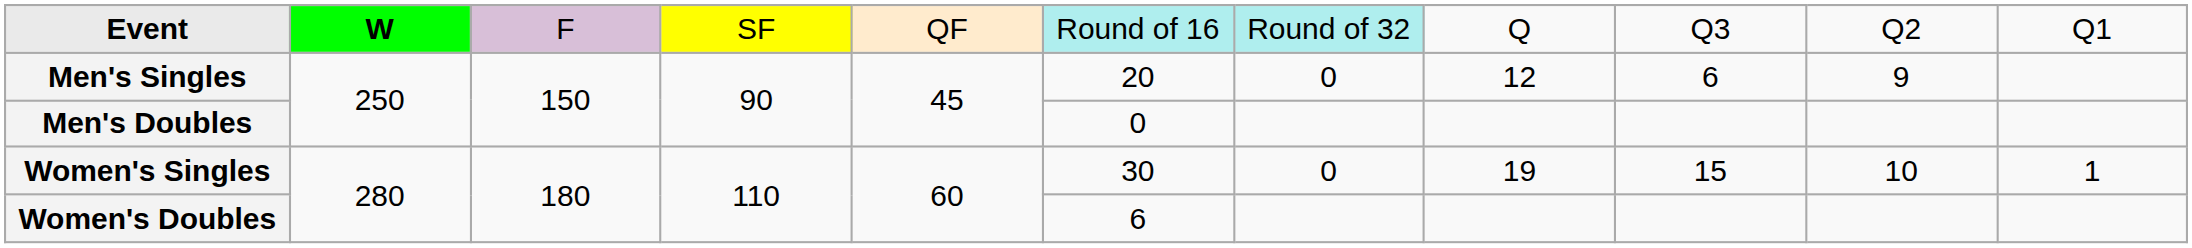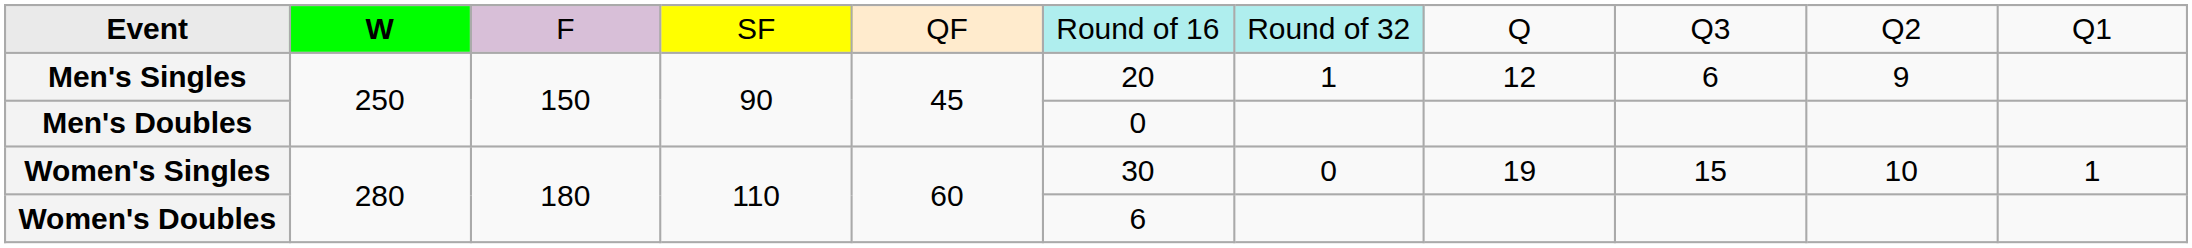Men's Singles | column 7: 0 -> 1
